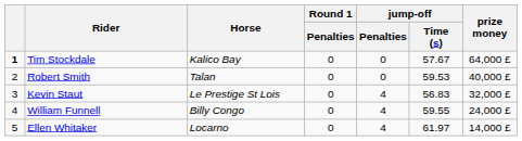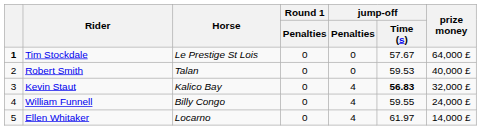Tim Stockdale | Horse: Kalico Bay -> Le Prestige St Lois
Kevin Staut | Horse: Le Prestige St Lois -> Kalico Bay
Kevin Staut | jump-off / Time (s): normal -> bold
